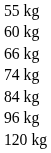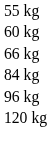- row: 74 kg
